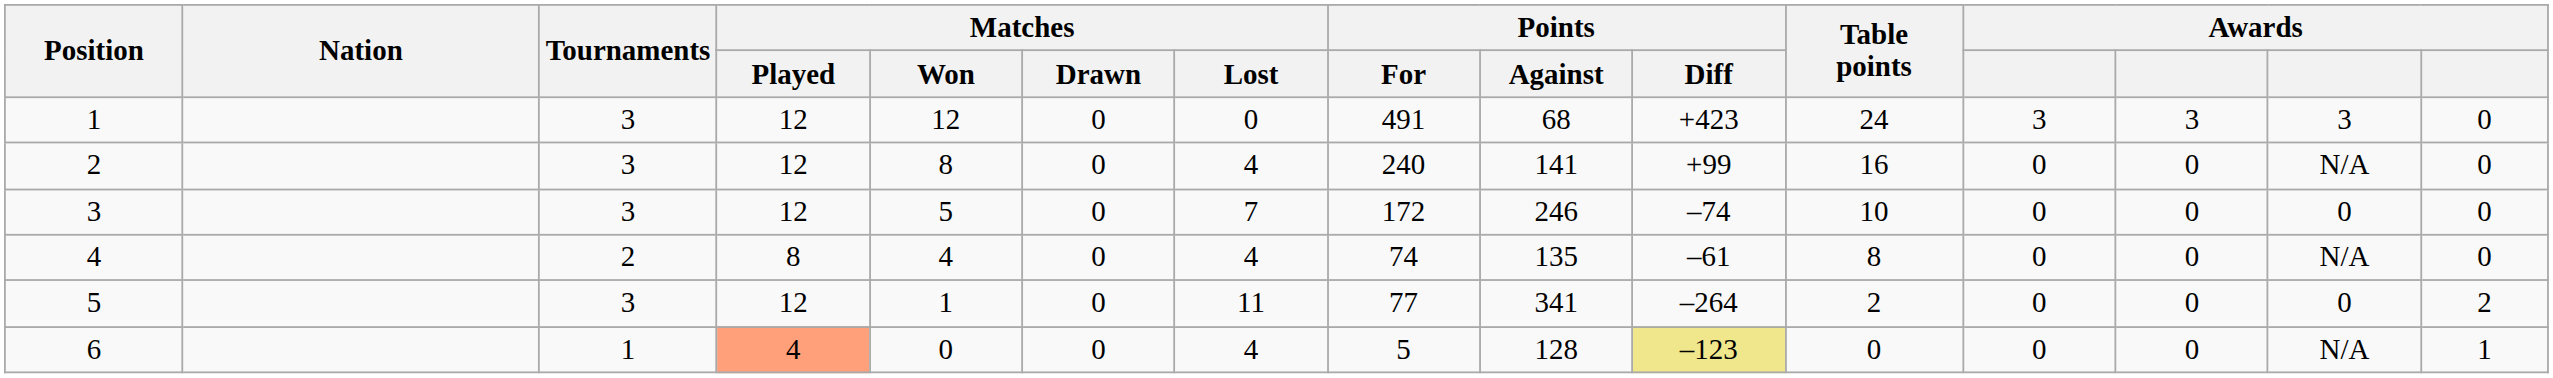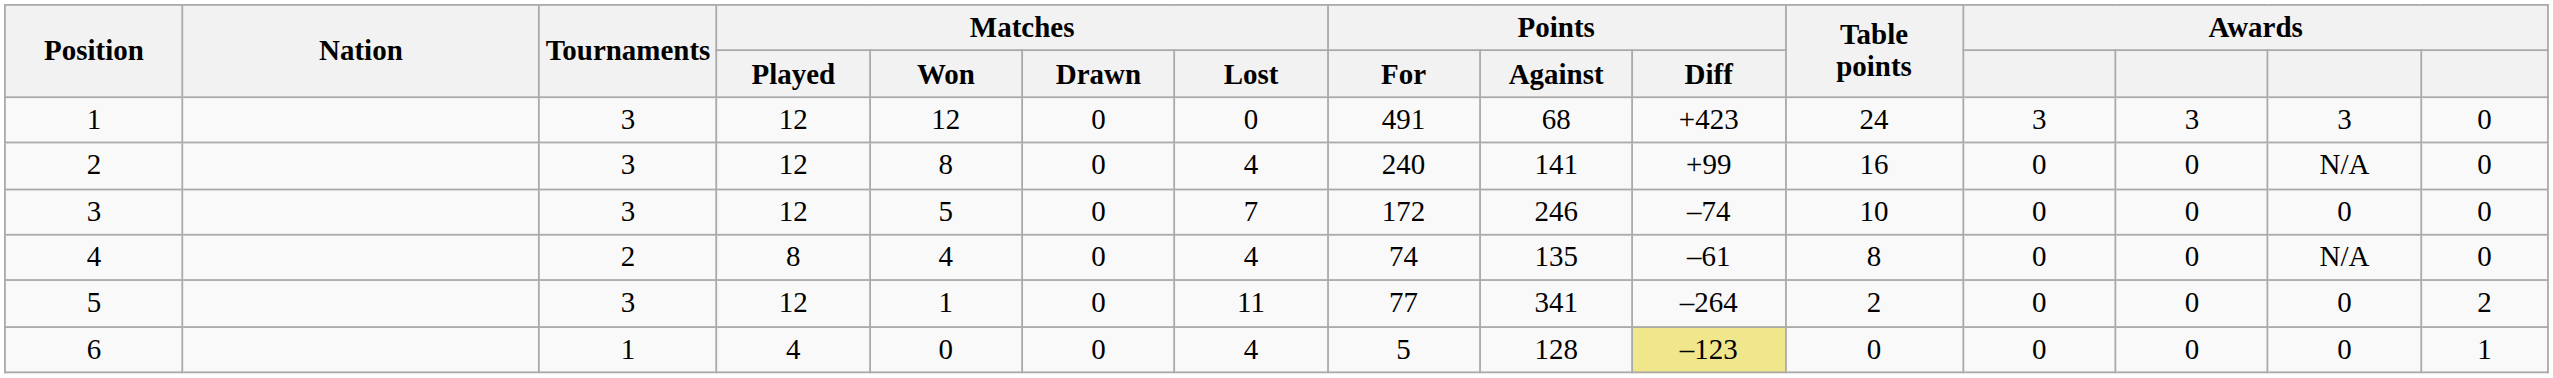6 | Matches / Played: lightsalmon background -> no background
6 | column 14: N/A -> 0
